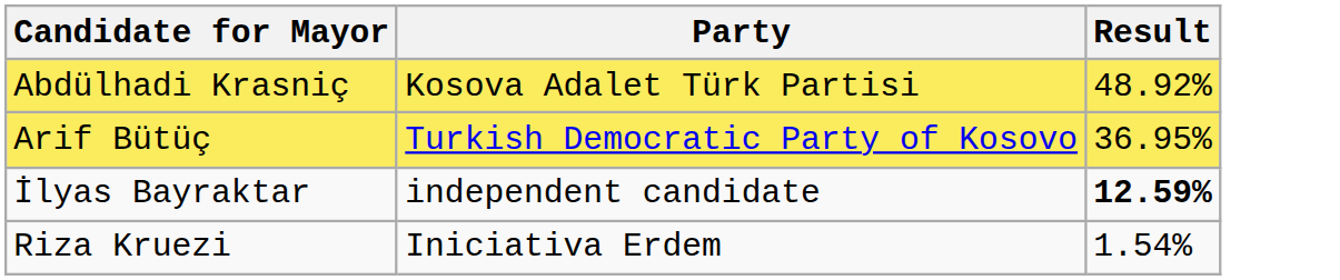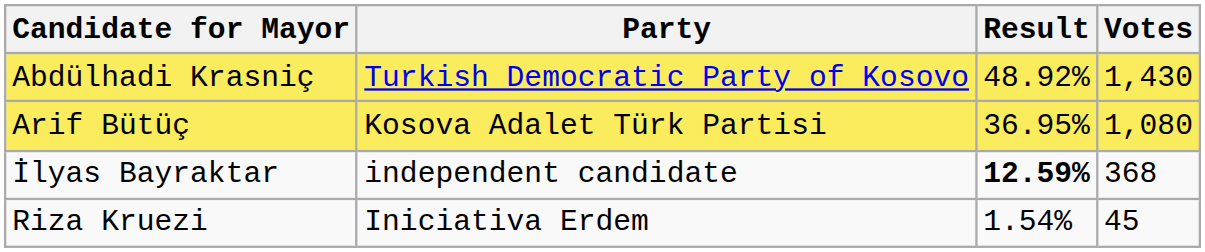+ column: Votes | 1,430 | 1,080 | 368 | 45
Abdülhadi Krasniç | Party: Kosova Adalet Türk Partisi -> Turkish Democratic Party of Kosovo
Arif Bütüç | Party: Turkish Democratic Party of Kosovo -> Kosova Adalet Türk Partisi
